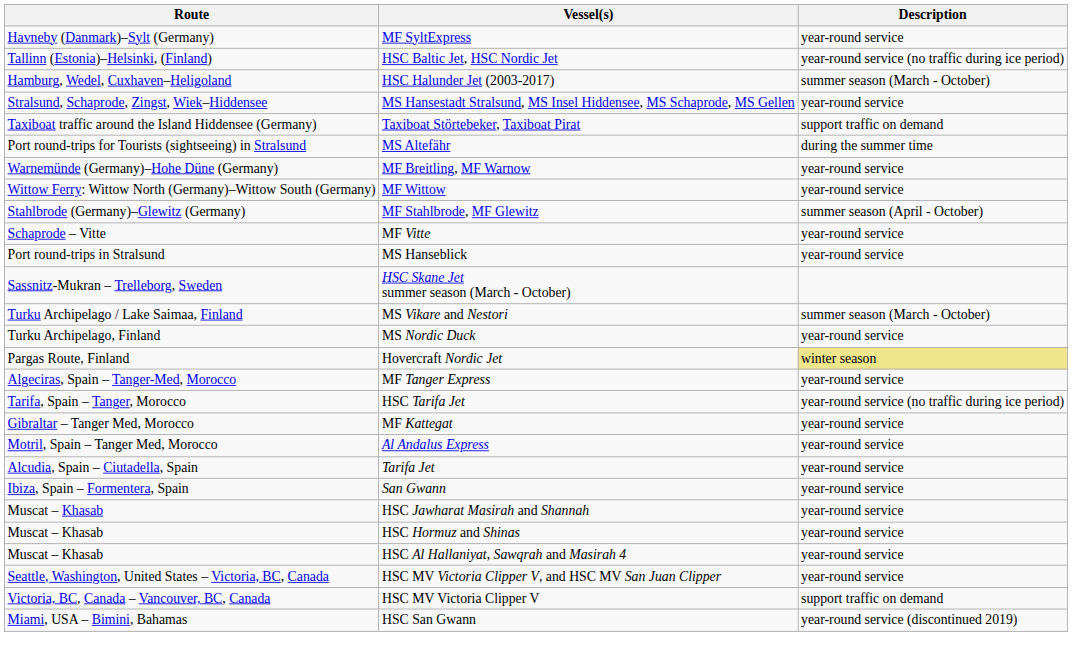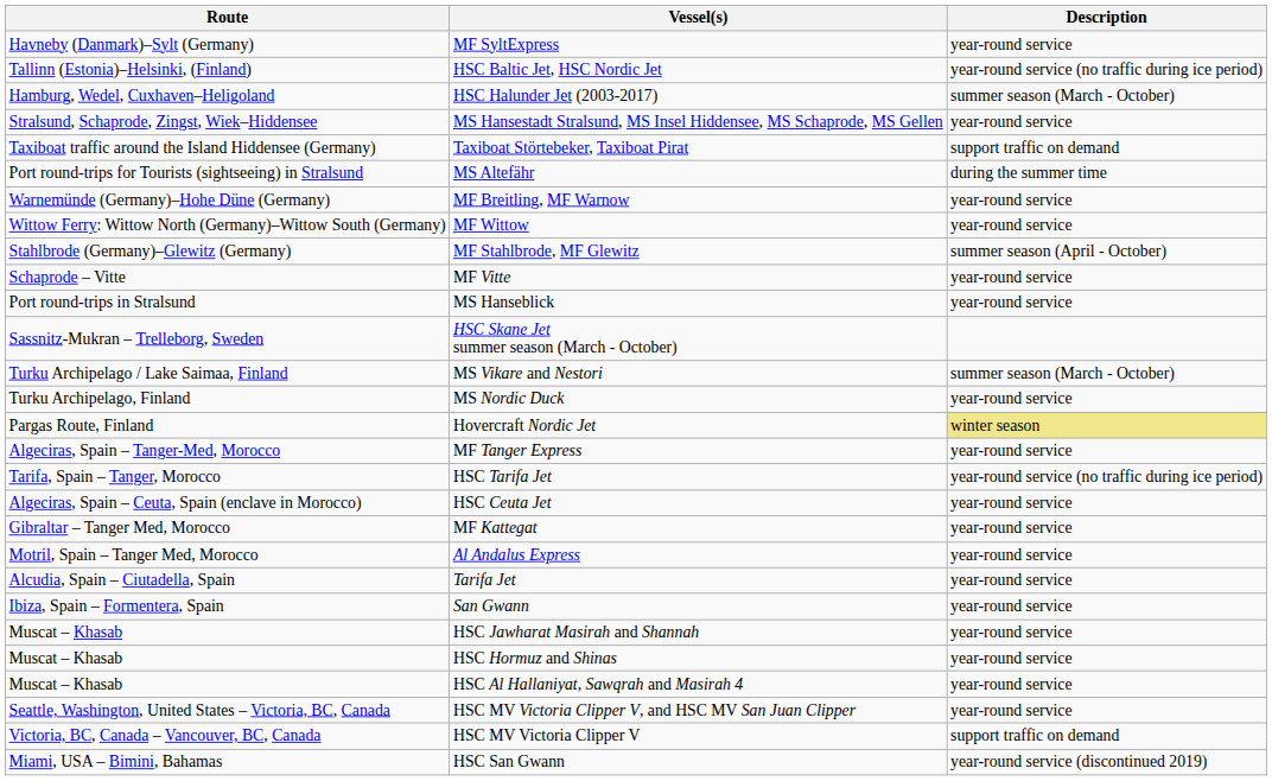+ row: Algeciras, Spain – Ceuta, Spain (enclave in Morocco) | HSC Ceuta Jet | year-round service
